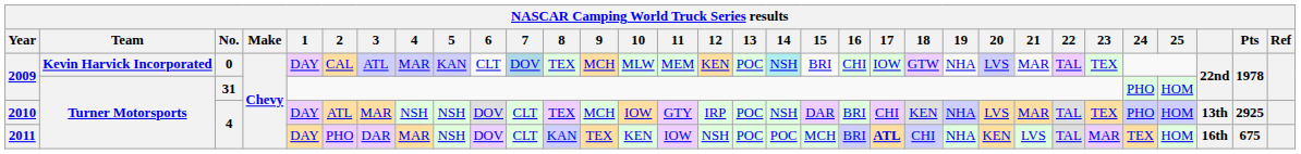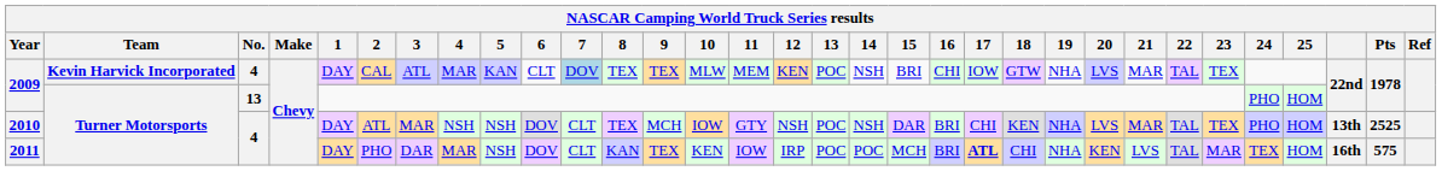2009 / Kevin Harvick Incorporated | No.: 0 -> 4
2009 / Kevin Harvick Incorporated | 9: MCH -> TEX
2009 / Kevin Harvick Incorporated | 14: paleturquoise background -> no background
2009 / Turner Motorsports | No.: 31 -> 13
2010 | 12: IRP -> NSH
2010 | Pts: 2925 -> 2525
2011 | 12: NSH -> IRP
2011 | Pts: 675 -> 575
